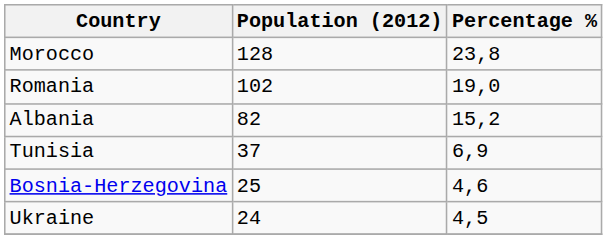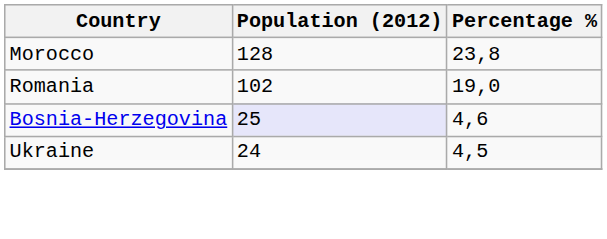- row: Albania | 82 | 15,2
- row: Tunisia | 37 | 6,9
Bosnia-Herzegovina | Population (2012): no background -> lavender background
